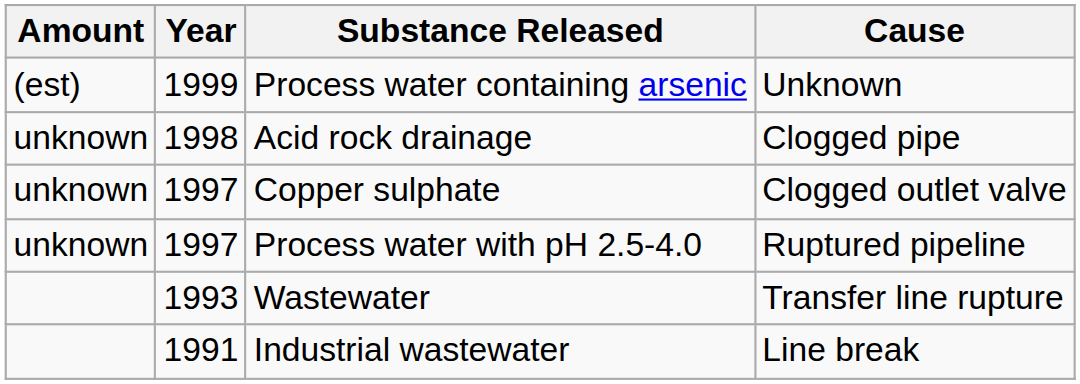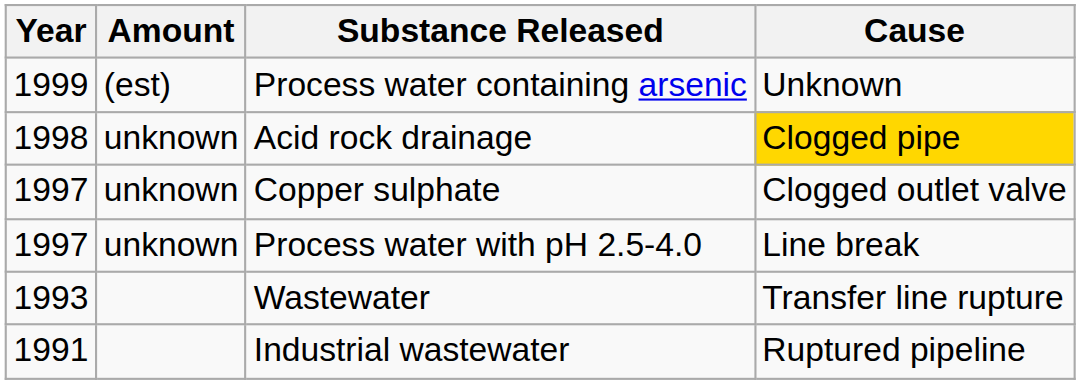columns swapped: Year <-> Amount
Acid rock drainage | Cause: no background -> gold background
Process water with pH 2.5-4.0 | Cause: Ruptured pipeline -> Line break
Industrial wastewater | Cause: Line break -> Ruptured pipeline
